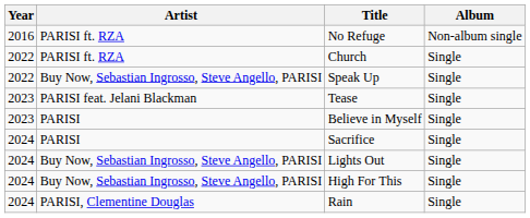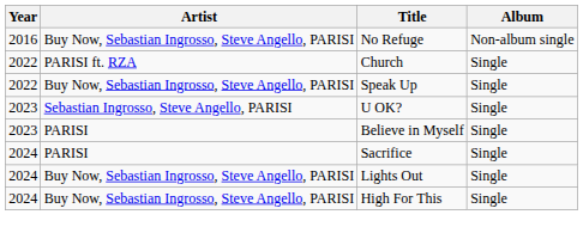No Refuge | Artist: PARISI ft. RZA -> Buy Now, Sebastian Ingrosso, Steve Angello, PARISI
+ row: 2023 | Sebastian Ingrosso, Steve Angello, PARISI | U OK? | Single
- row: 2023 | PARISI feat. Jelani Blackman | Tease | Single
- row: 2024 | PARISI, Clementine Douglas | Rain | Single
